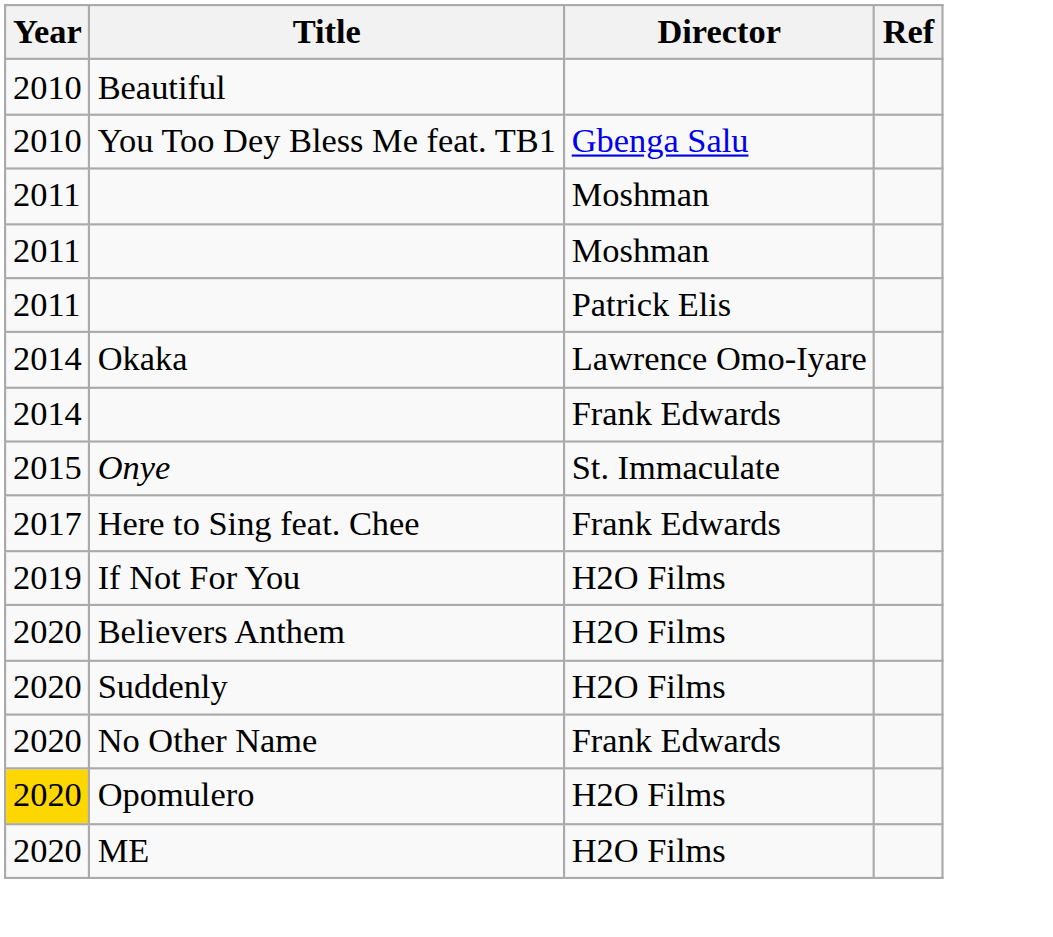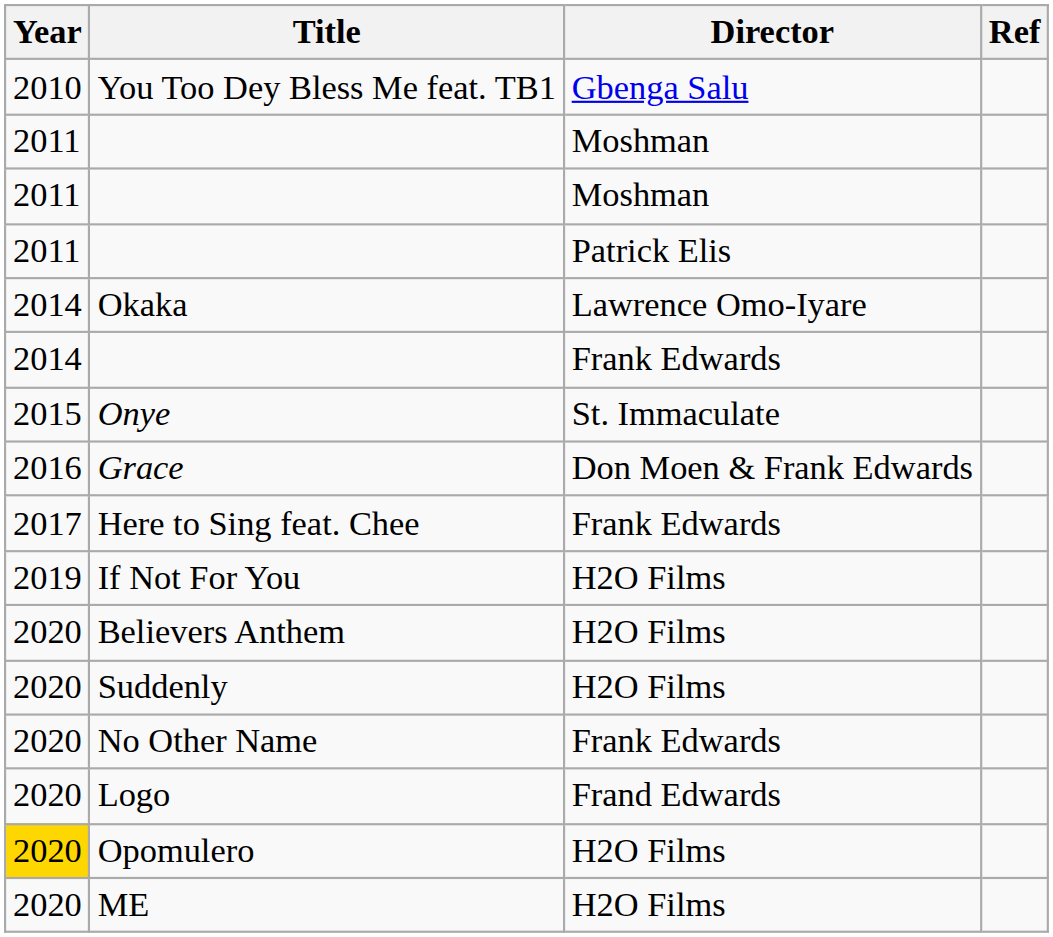- row: 2010 | Beautiful
+ row: 2016 | Grace | Don Moen & Frank Edwards
+ row: 2020 | Logo | Frand Edwards
